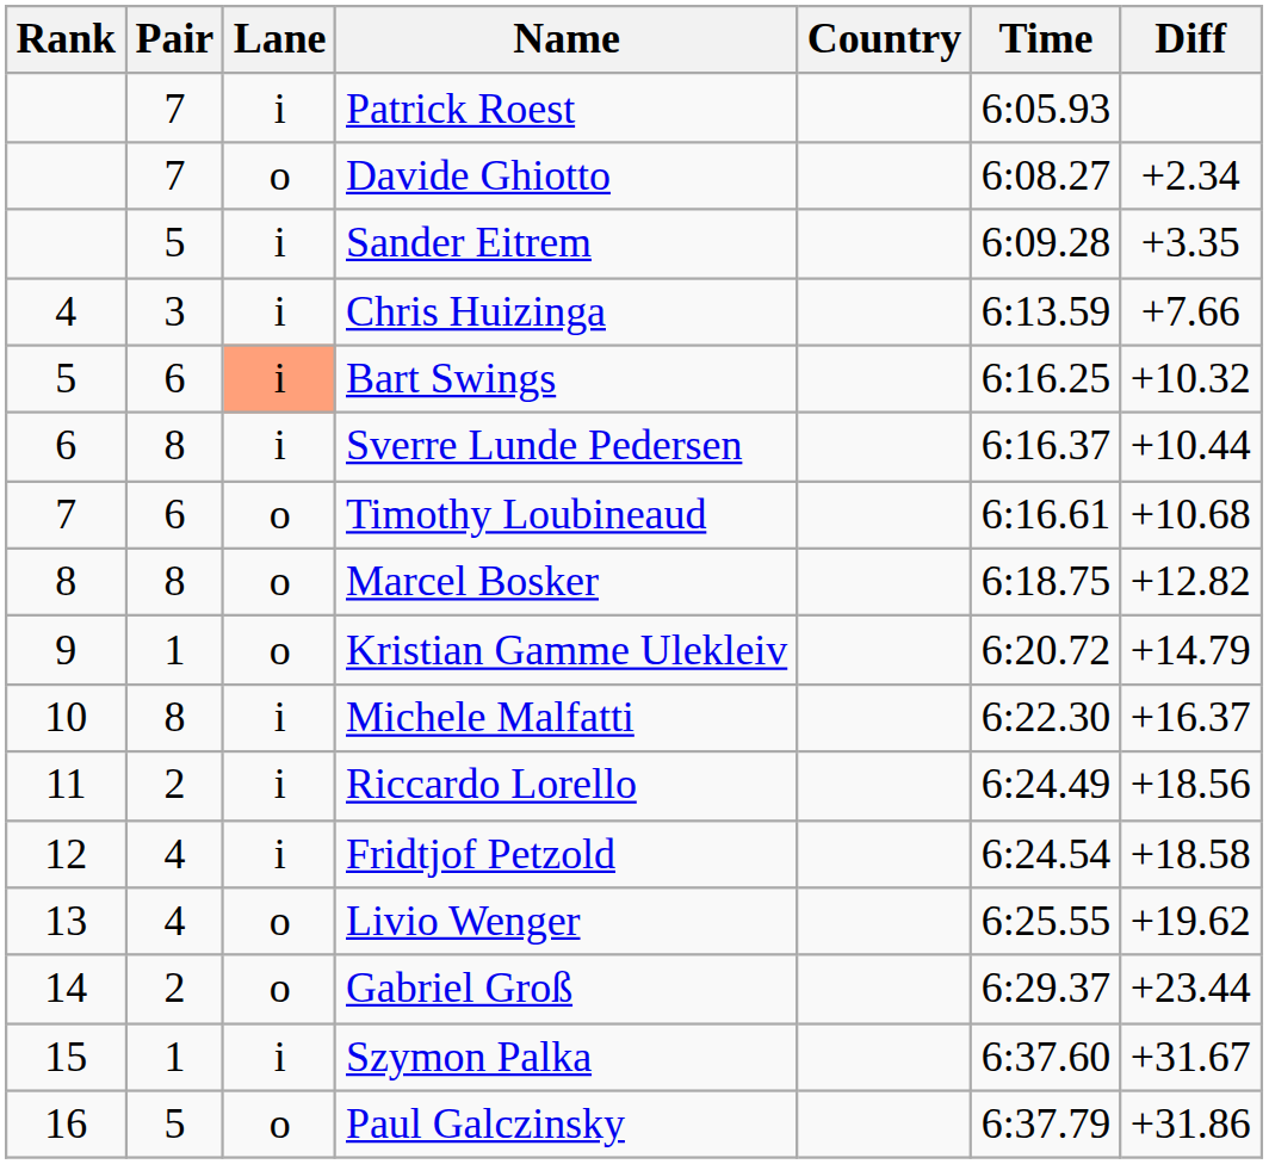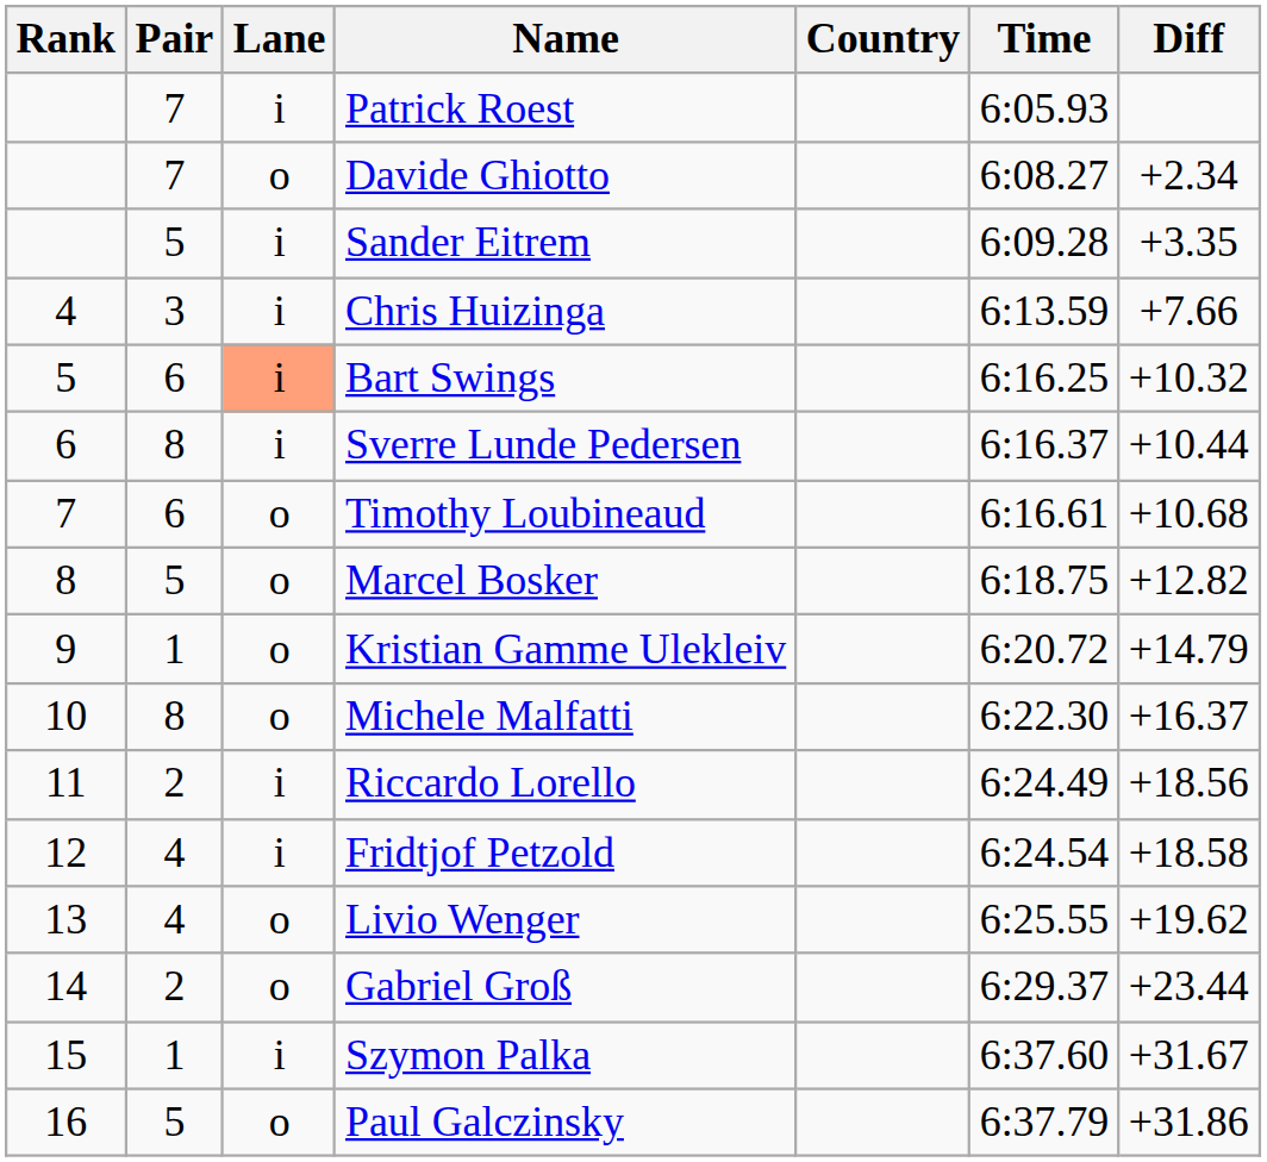Marcel Bosker | Pair: 8 -> 5
Michele Malfatti | Lane: i -> o
